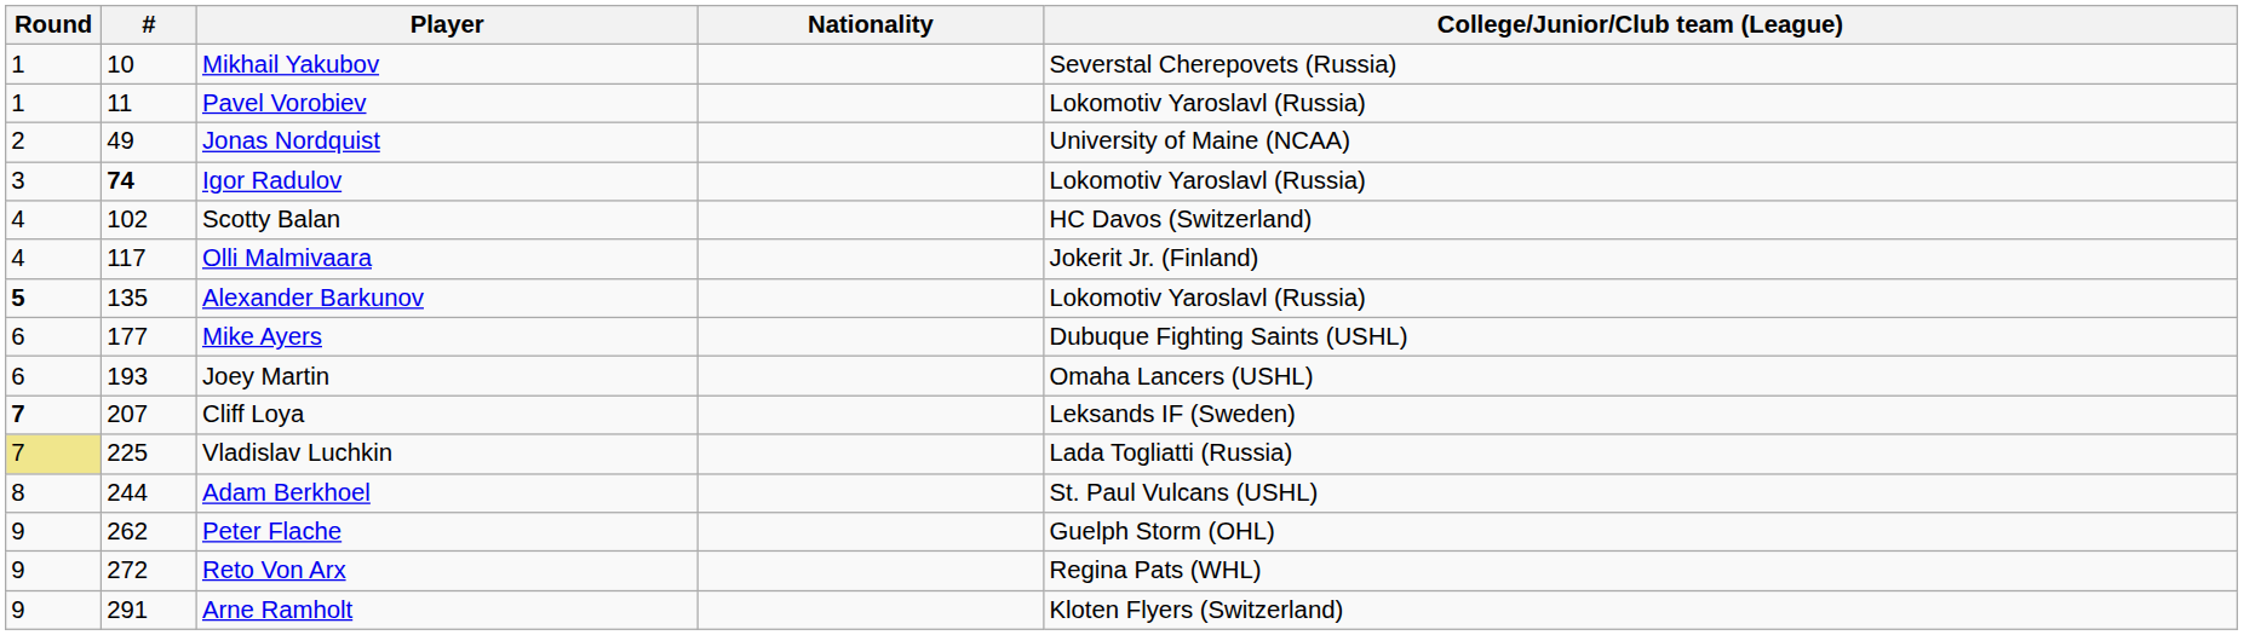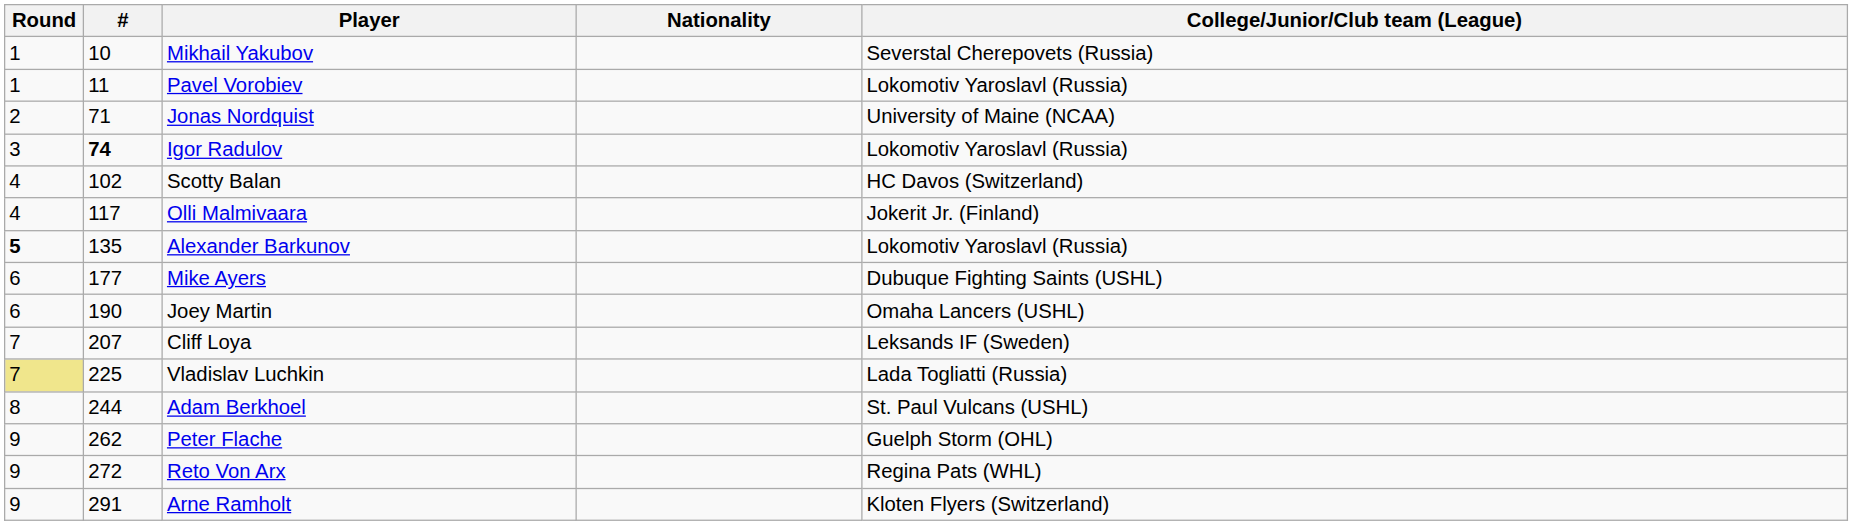Jonas Nordquist | #: 49 -> 71
Joey Martin | #: 193 -> 190
Cliff Loya | Round: bold -> normal
